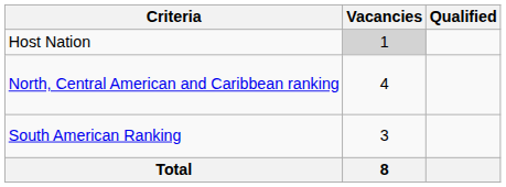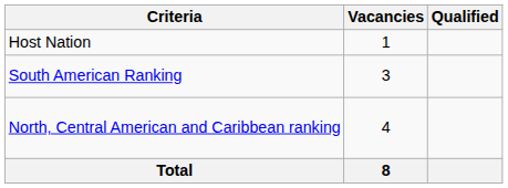Host Nation | Vacancies: lightgrey background -> no background
rows swapped: North, Central American and Caribbean ranking <-> South American Ranking
